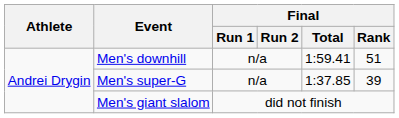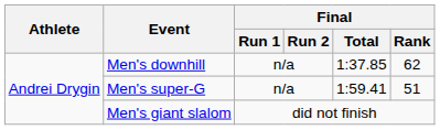Men's downhill | Final / Total: 1:59.41 -> 1:37.85
Men's downhill | Final / Rank: 51 -> 62
Men's super-G | Final / Total: 1:37.85 -> 1:59.41
Men's super-G | Final / Rank: 39 -> 51
